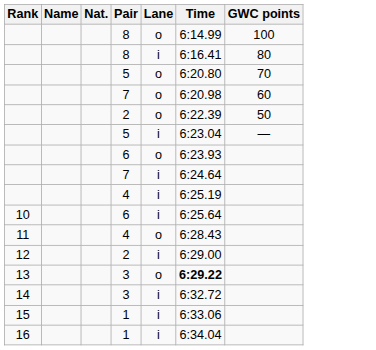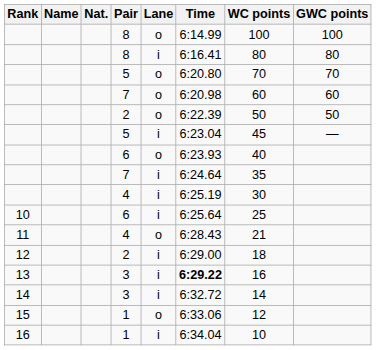+ column: WC points | 100 | 80 | 70 | 60 | 50 | 45 | 40 | 35 | 30 | 25 | 21 | 18 | 16 | 14 | 12 | 10
13 | Lane: o -> i
15 | Lane: i -> o
